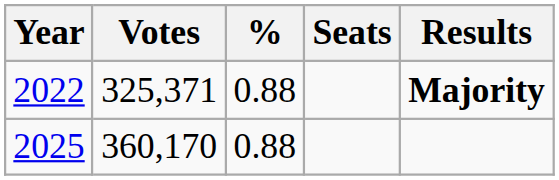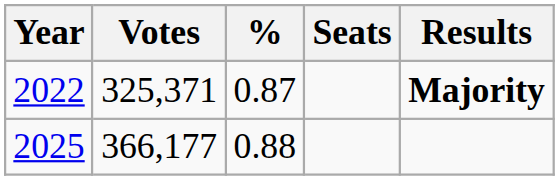2022 | %: 0.88 -> 0.87
2025 | Votes: 360,170 -> 366,177
